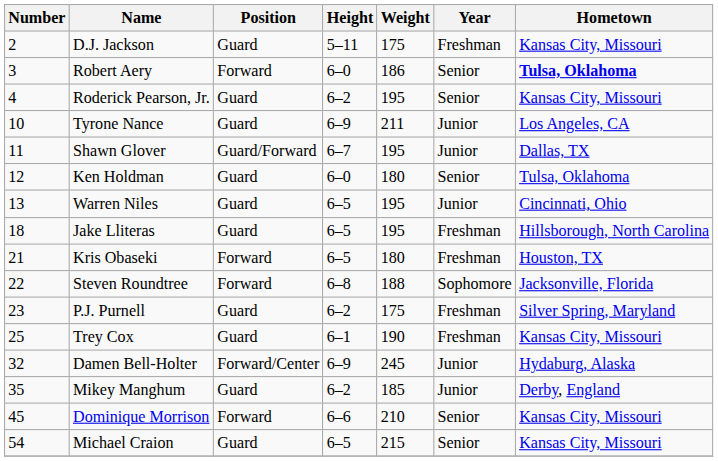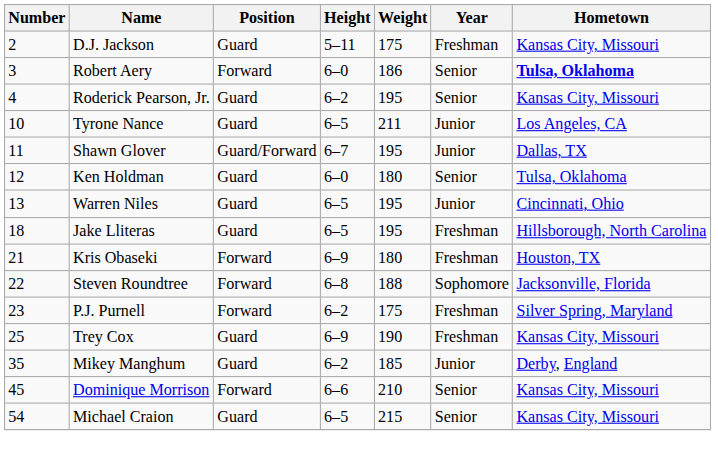Tyrone Nance | Height: 6–9 -> 6–5
Kris Obaseki | Height: 6–5 -> 6–9
P.J. Purnell | Position: Guard -> Forward
Trey Cox | Height: 6–1 -> 6–9
- row: 32 | Damen Bell-Holter | Forward/Center | 6–9 | 245 | Junior | Hydaburg, Alaska
